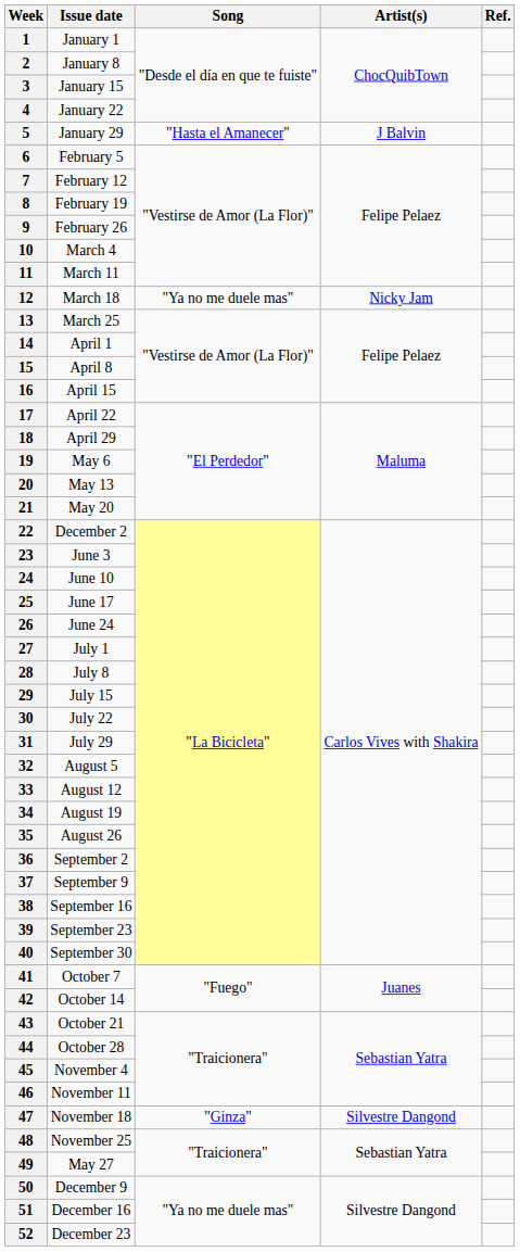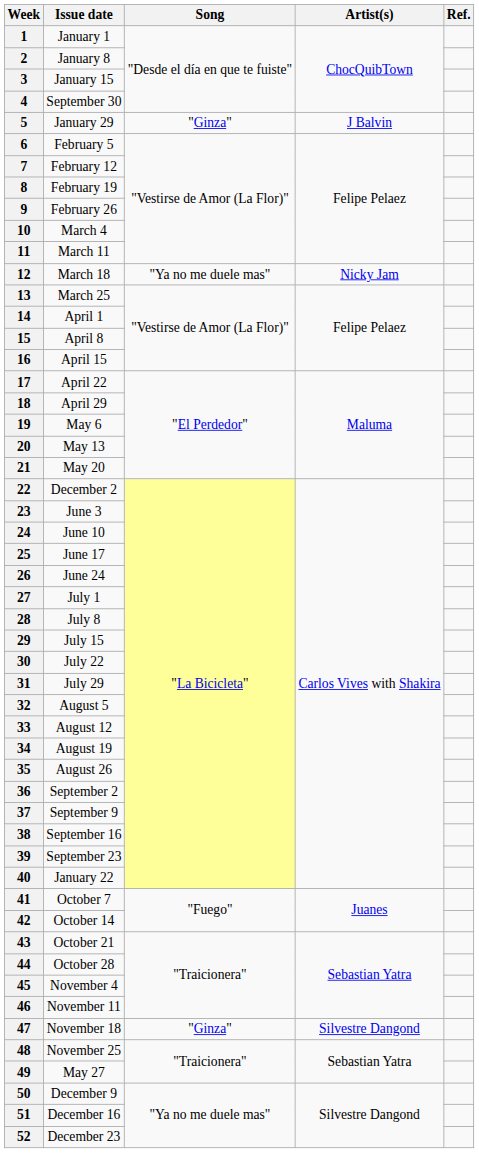4 | Issue date: January 22 -> September 30
5 | Song: "Hasta el Amanecer" -> "Ginza"
40 | Issue date: September 30 -> January 22
